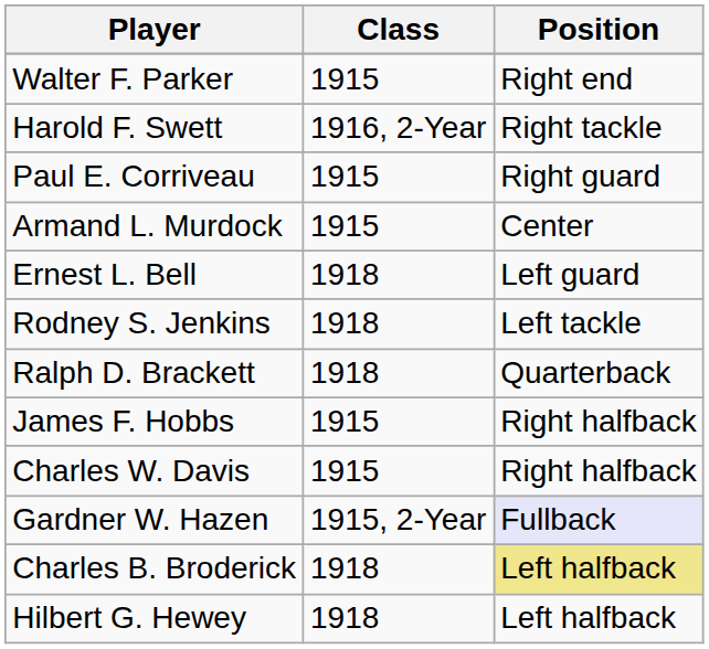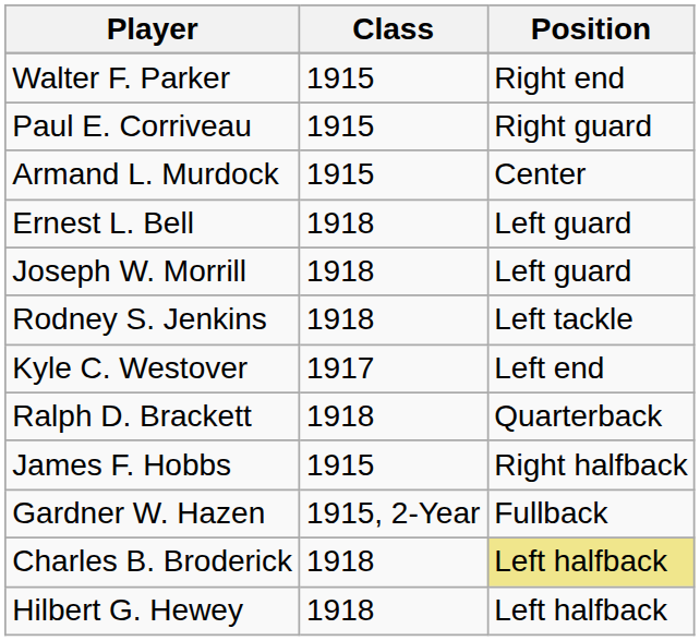- row: Harold F. Swett | 1916, 2-Year | Right tackle
+ row: Joseph W. Morrill | 1918 | Left guard
+ row: Kyle C. Westover | 1917 | Left end
- row: Charles W. Davis | 1915 | Right halfback
Gardner W. Hazen | Position: lavender background -> no background
